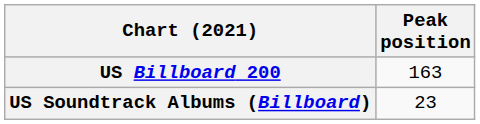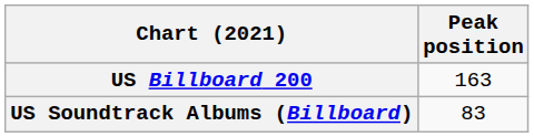US Soundtrack Albums (Billboard) | Peak position: 23 -> 83
